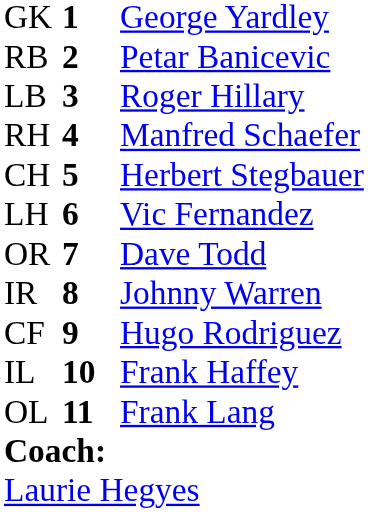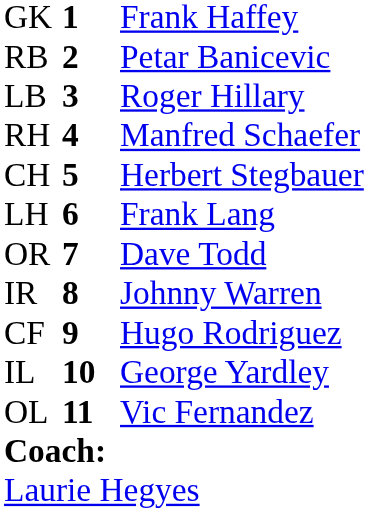GK | column 3: George Yardley -> Frank Haffey
LH | column 3: Vic Fernandez -> Frank Lang
IL | column 3: Frank Haffey -> George Yardley
OL | column 3: Frank Lang -> Vic Fernandez
